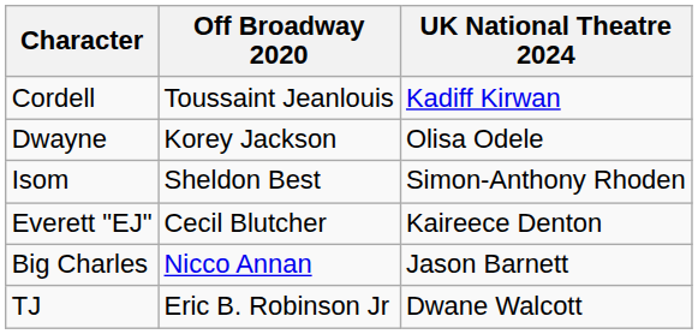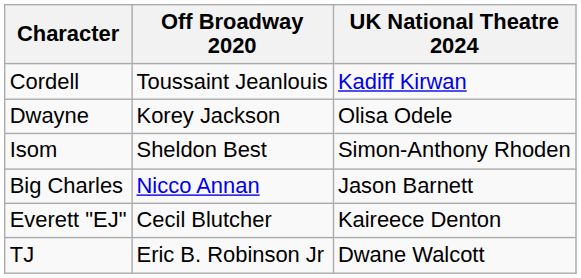rows swapped: Big Charles <-> Everett "EJ"
